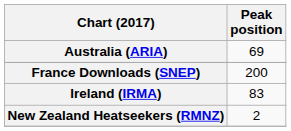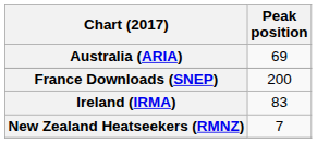New Zealand Heatseekers (RMNZ) | Peak position: 2 -> 7
